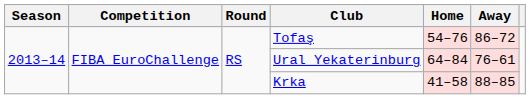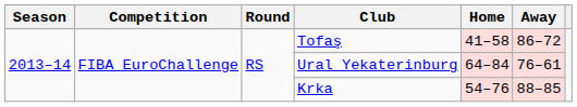Tofaş | Home: 54–76 -> 41–58
Krka | Home: 41–58 -> 54–76
